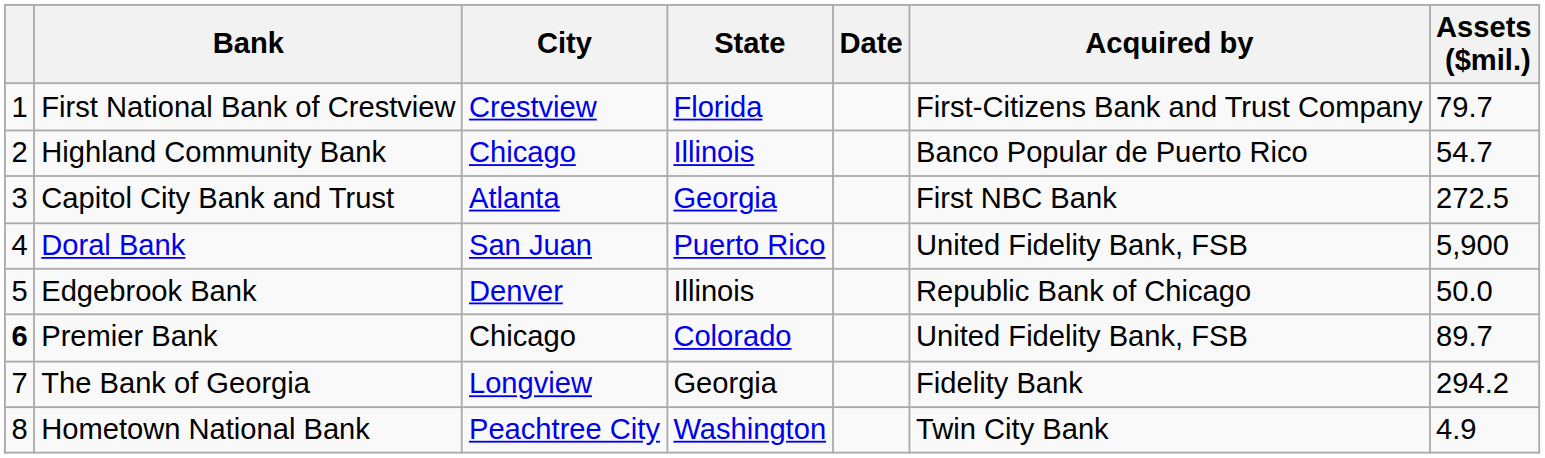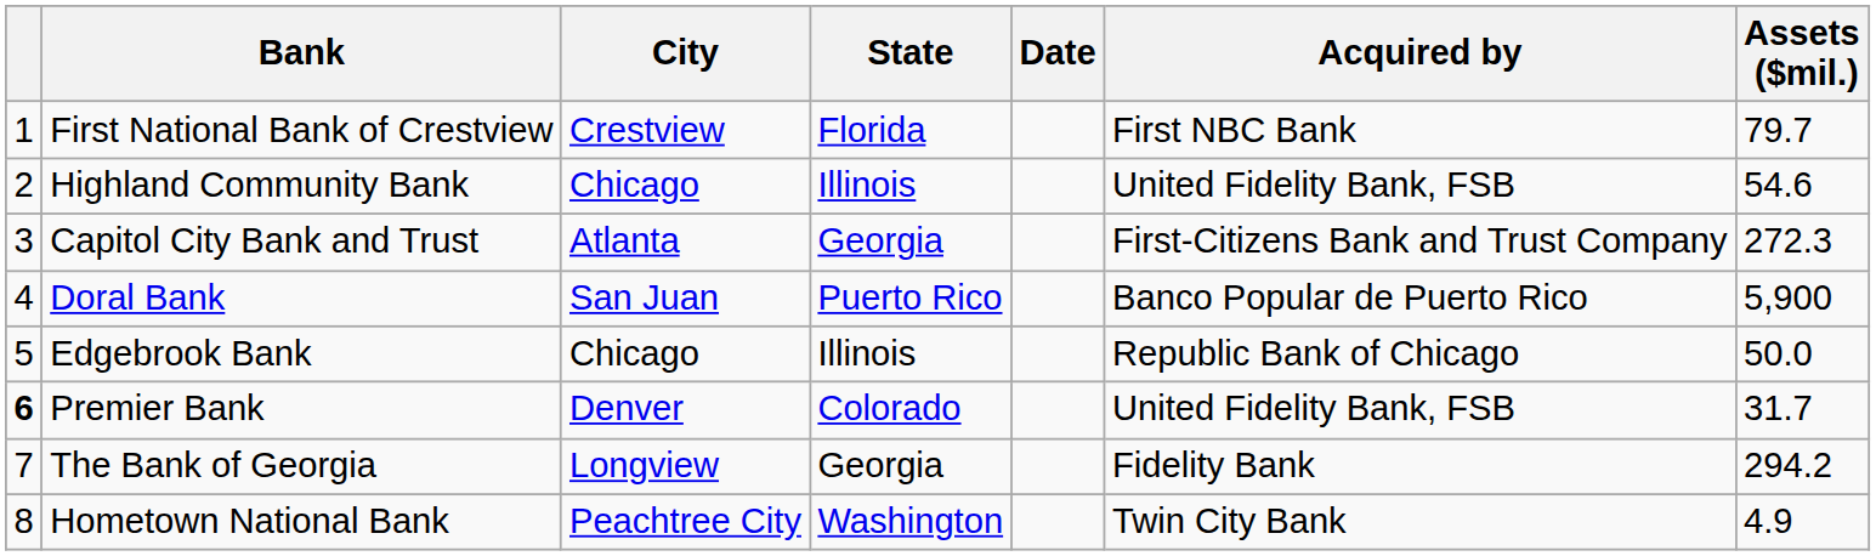First National Bank of Crestview | Acquired by: First-Citizens Bank and Trust Company -> First NBC Bank
Highland Community Bank | Acquired by: Banco Popular de Puerto Rico -> United Fidelity Bank, FSB
Highland Community Bank | Assets ($mil.): 54.7 -> 54.6
Capitol City Bank and Trust | Acquired by: First NBC Bank -> First-Citizens Bank and Trust Company
Capitol City Bank and Trust | Assets ($mil.): 272.5 -> 272.3
Doral Bank | Acquired by: United Fidelity Bank, FSB -> Banco Popular de Puerto Rico
Edgebrook Bank | City: Denver -> Chicago
Premier Bank | City: Chicago -> Denver
Premier Bank | Assets ($mil.): 89.7 -> 31.7
